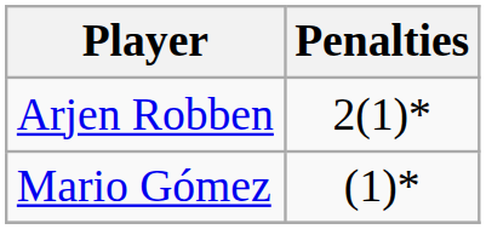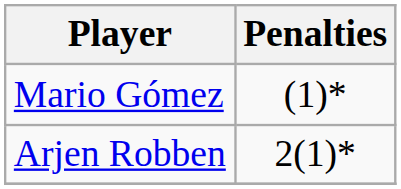rows swapped: Arjen Robben <-> Mario Gómez
